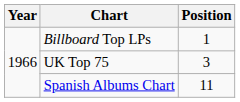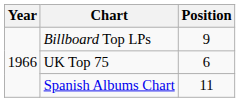Billboard Top LPs | Position: 1 -> 9
UK Top 75 | Position: 3 -> 6
